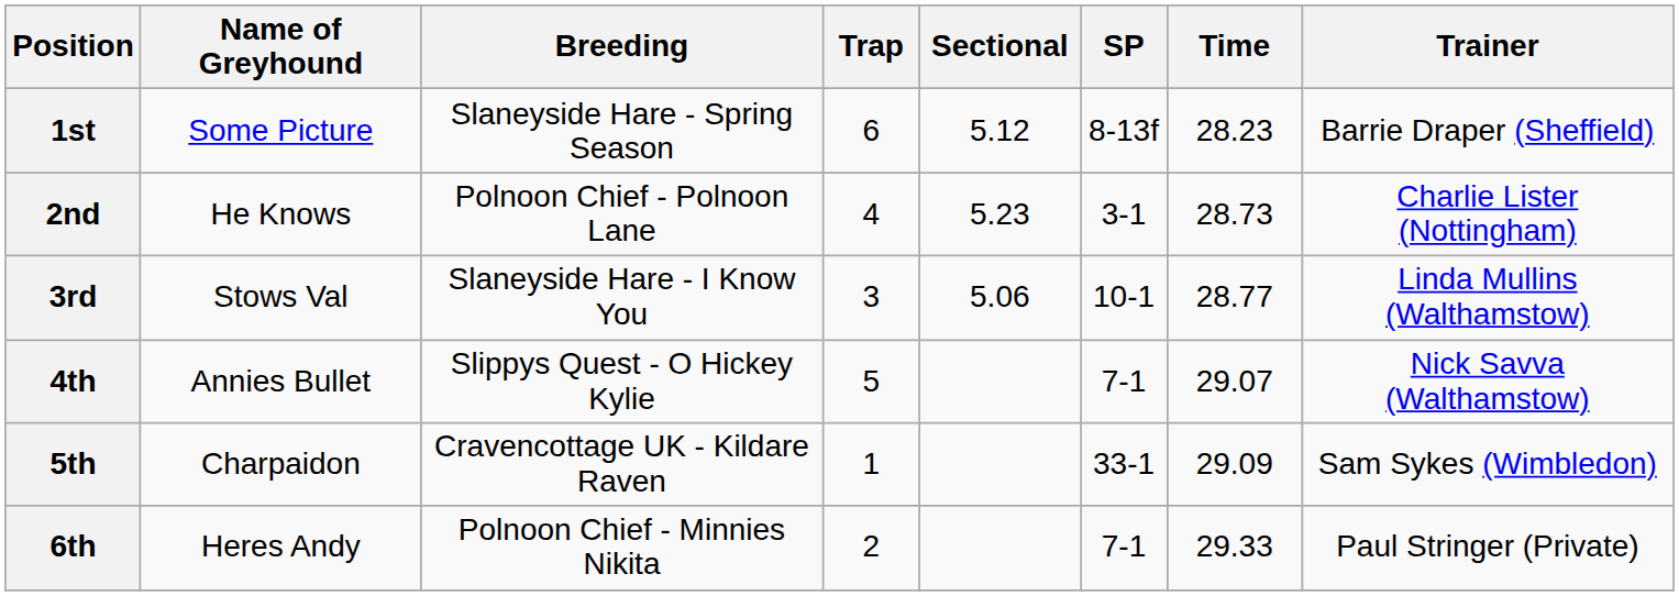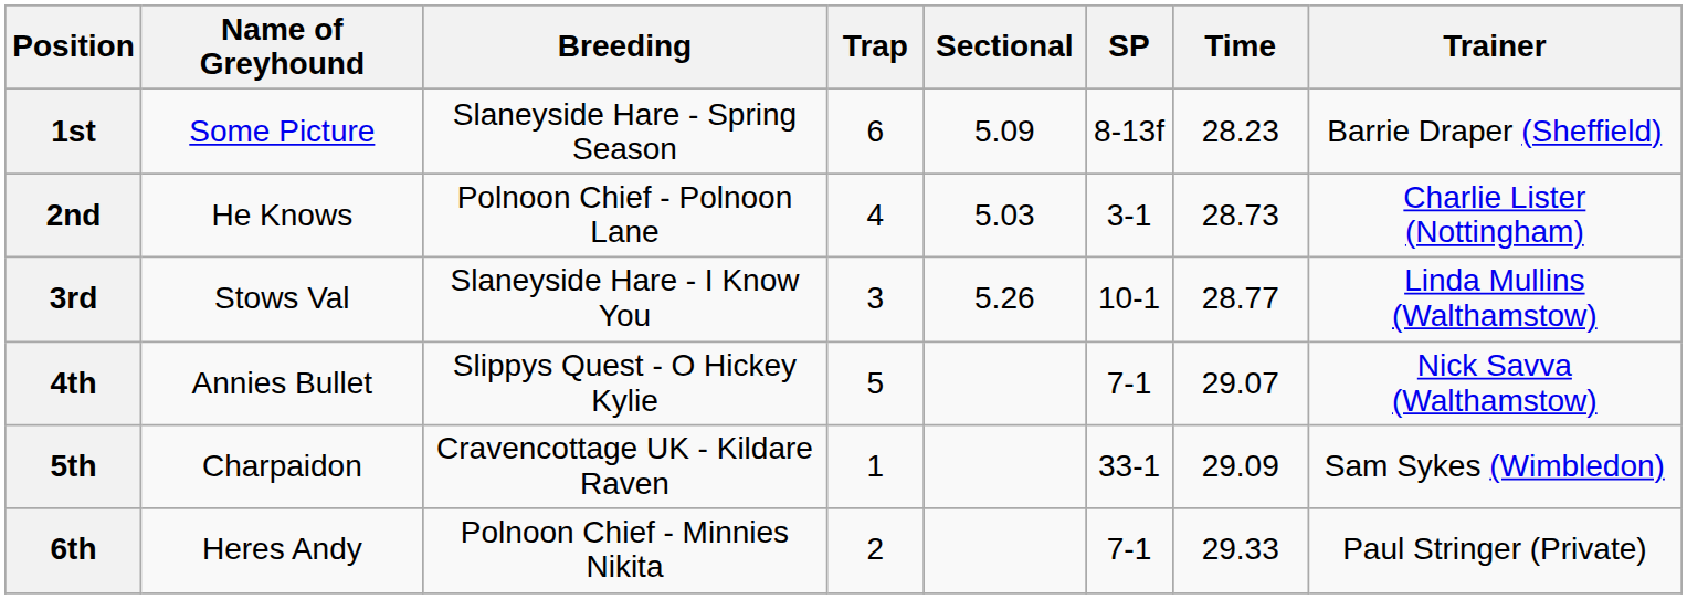1st | Sectional: 5.12 -> 5.09
2nd | Sectional: 5.23 -> 5.03
3rd | Sectional: 5.06 -> 5.26
